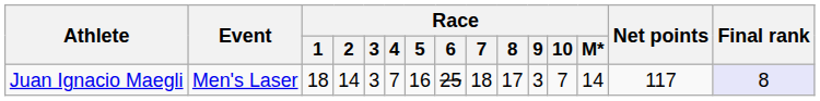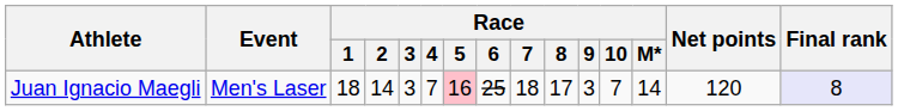Juan Ignacio Maegli | Race / 5: no background -> pink background
Juan Ignacio Maegli | Net points: 117 -> 120
